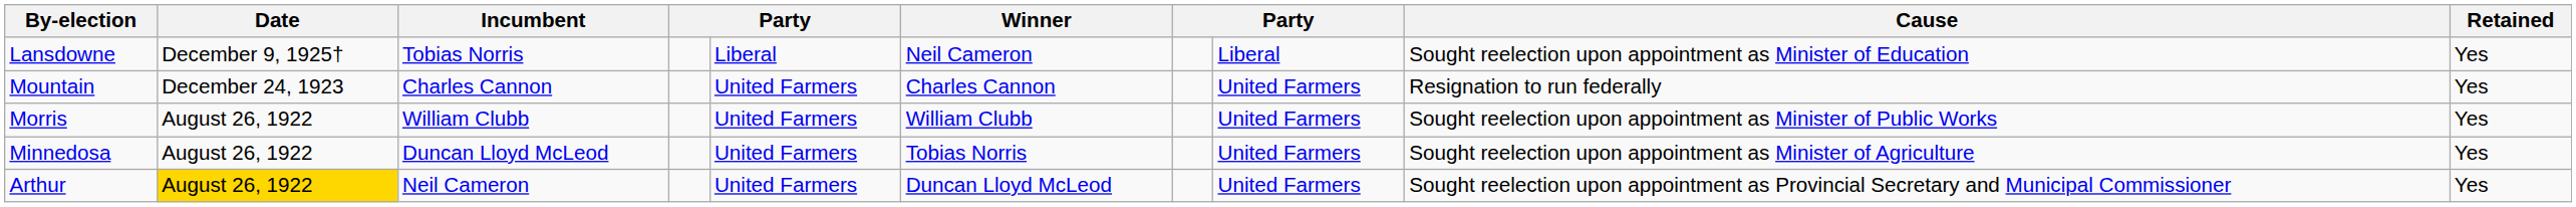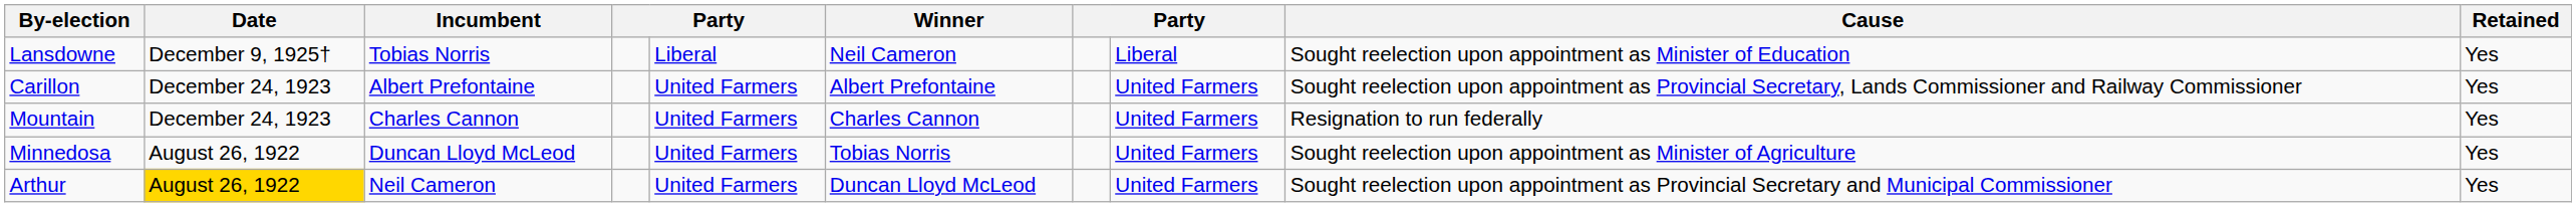+ row: Carillon | December 24, 1923 | Albert Prefontaine | United Farmers | Albert Prefontaine | United Farmers | Sought reelection upon appointment as Provincial Secretary, Lands Commissioner and Railway Commissioner | Yes
- row: Morris | August 26, 1922 | William Clubb | United Farmers | William Clubb | United Farmers | Sought reelection upon appointment as Minister of Public Works | Yes
